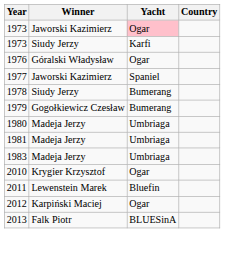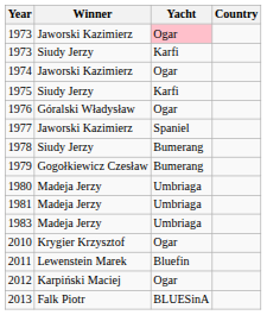+ row: 1974 | Jaworski Kazimierz | Ogar
+ row: 1975 | Siudy Jerzy | Karfi
